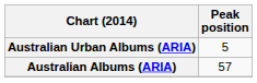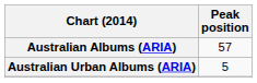rows swapped: Australian Albums (ARIA) <-> Australian Urban Albums (ARIA)
